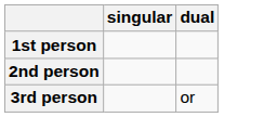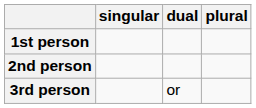+ column: plural
